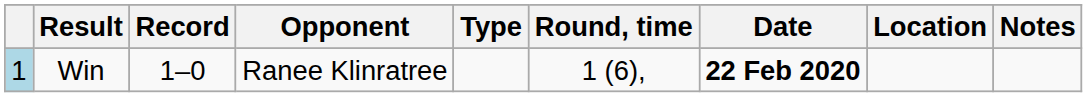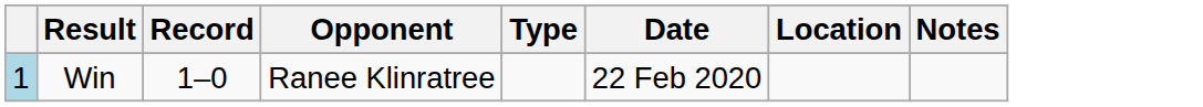- column: Round, time | 1 (6),
Win | Date: bold -> normal
